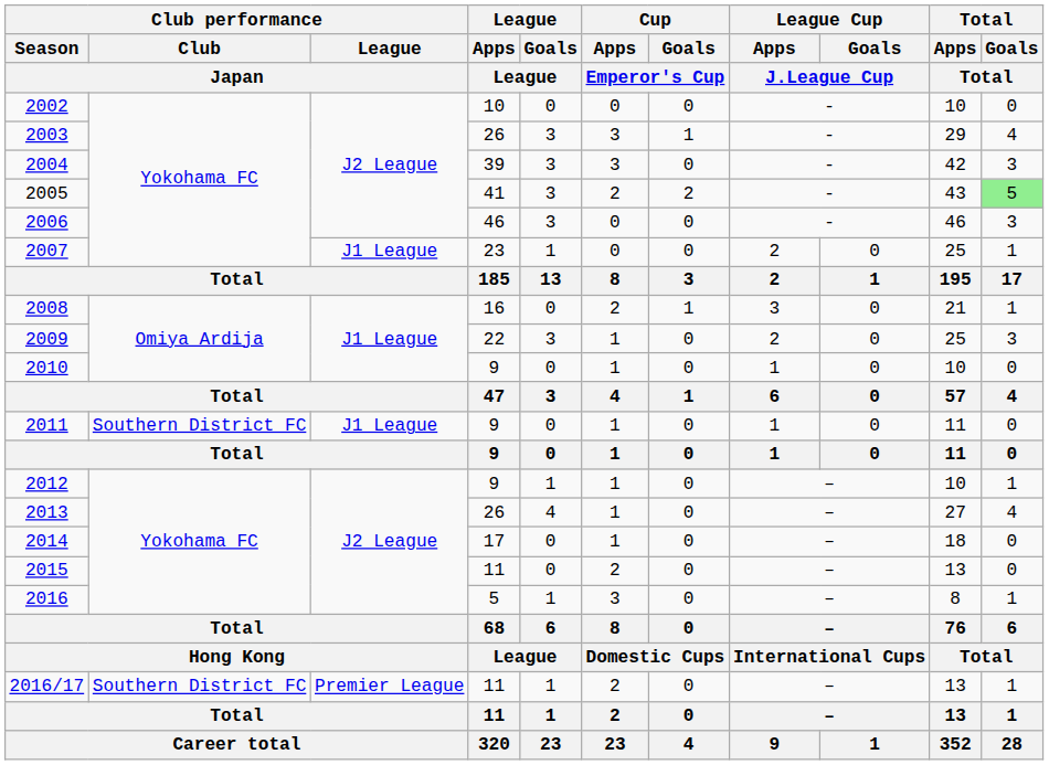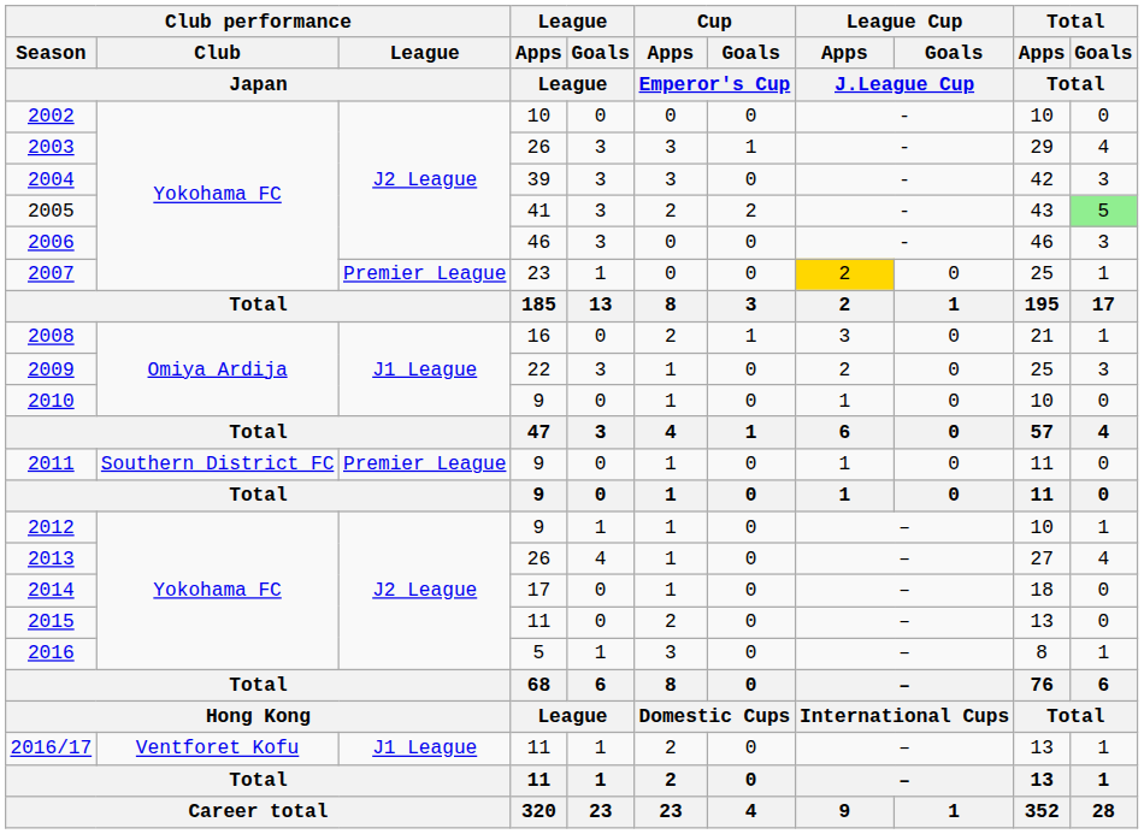2007 | Club performance / League / Japan: J1 League -> Premier League
2007 | League Cup / Apps / J.League Cup: no background -> gold background
2011 | Club performance / League / Japan: J1 League -> Premier League
2016/17 | Club performance / Club / Japan: Southern District FC -> Ventforet Kofu
2016/17 | Club performance / League / Japan: Premier League -> J1 League
